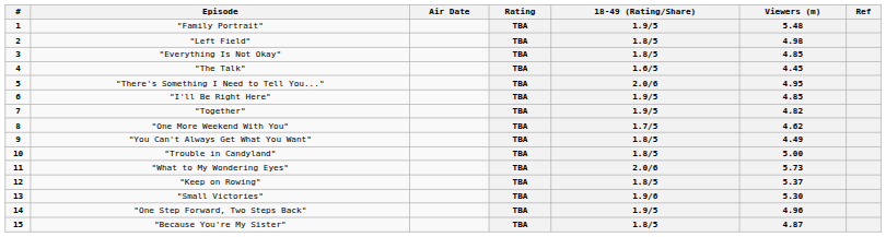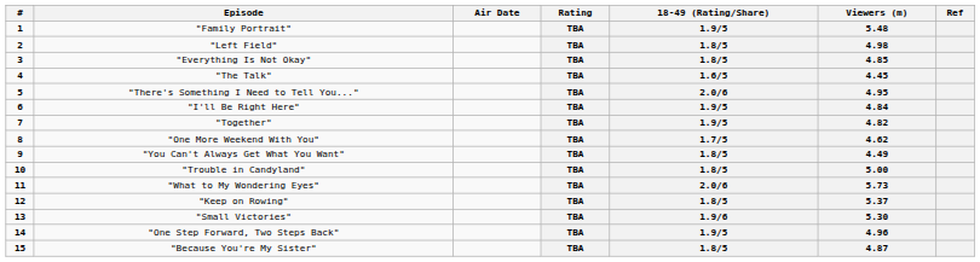"I'll Be Right Here" | Viewers (m): 4.85 -> 4.84
